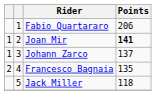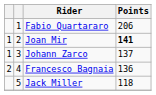Francesco Bagnaia | Points: 135 -> 136
